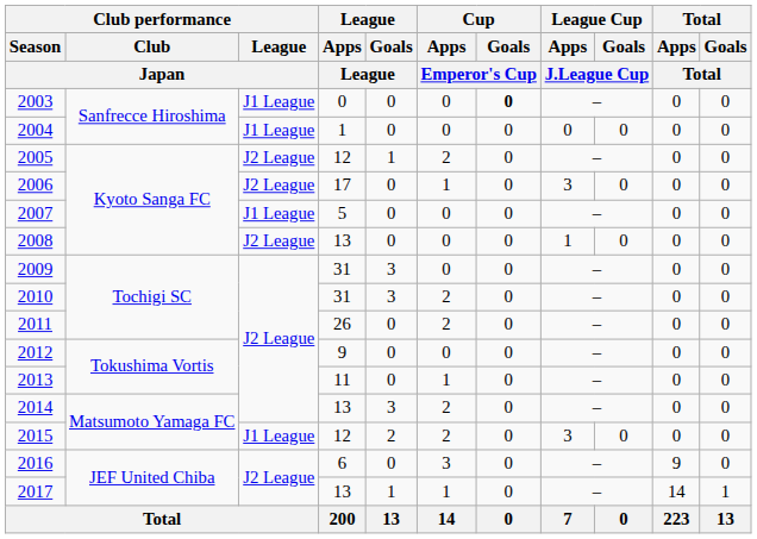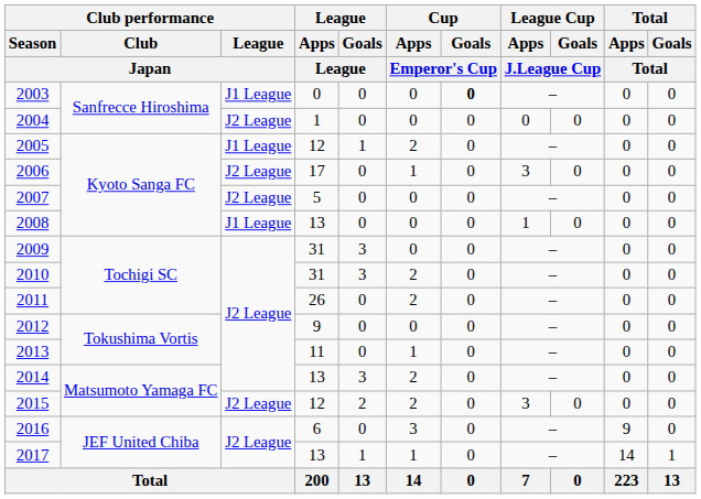2004 | Club performance / League / Japan: J1 League -> J2 League
2005 | Club performance / League / Japan: J2 League -> J1 League
2007 | Club performance / League / Japan: J1 League -> J2 League
2008 | Club performance / League / Japan: J2 League -> J1 League
2015 | Club performance / League / Japan: J1 League -> J2 League
